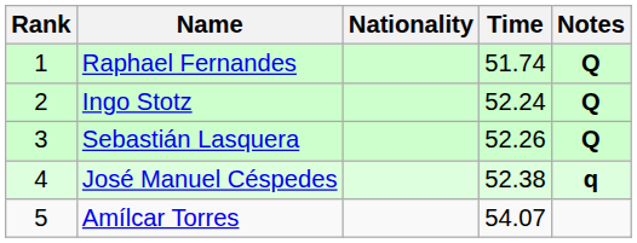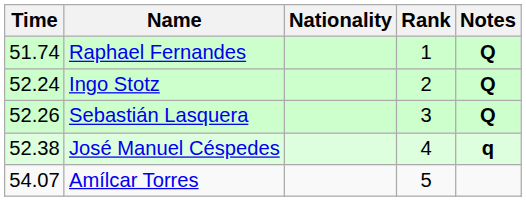columns swapped: Rank <-> Time
